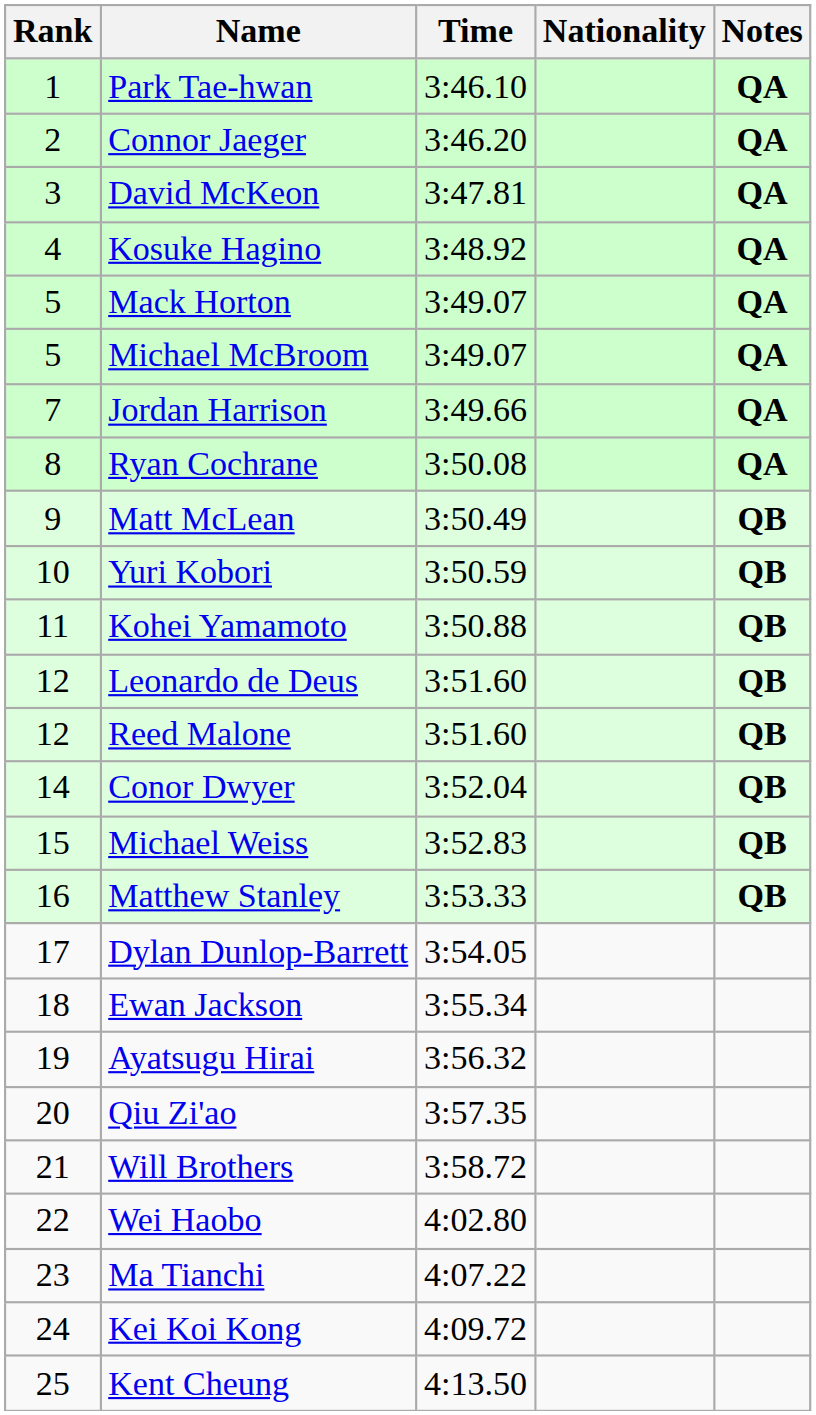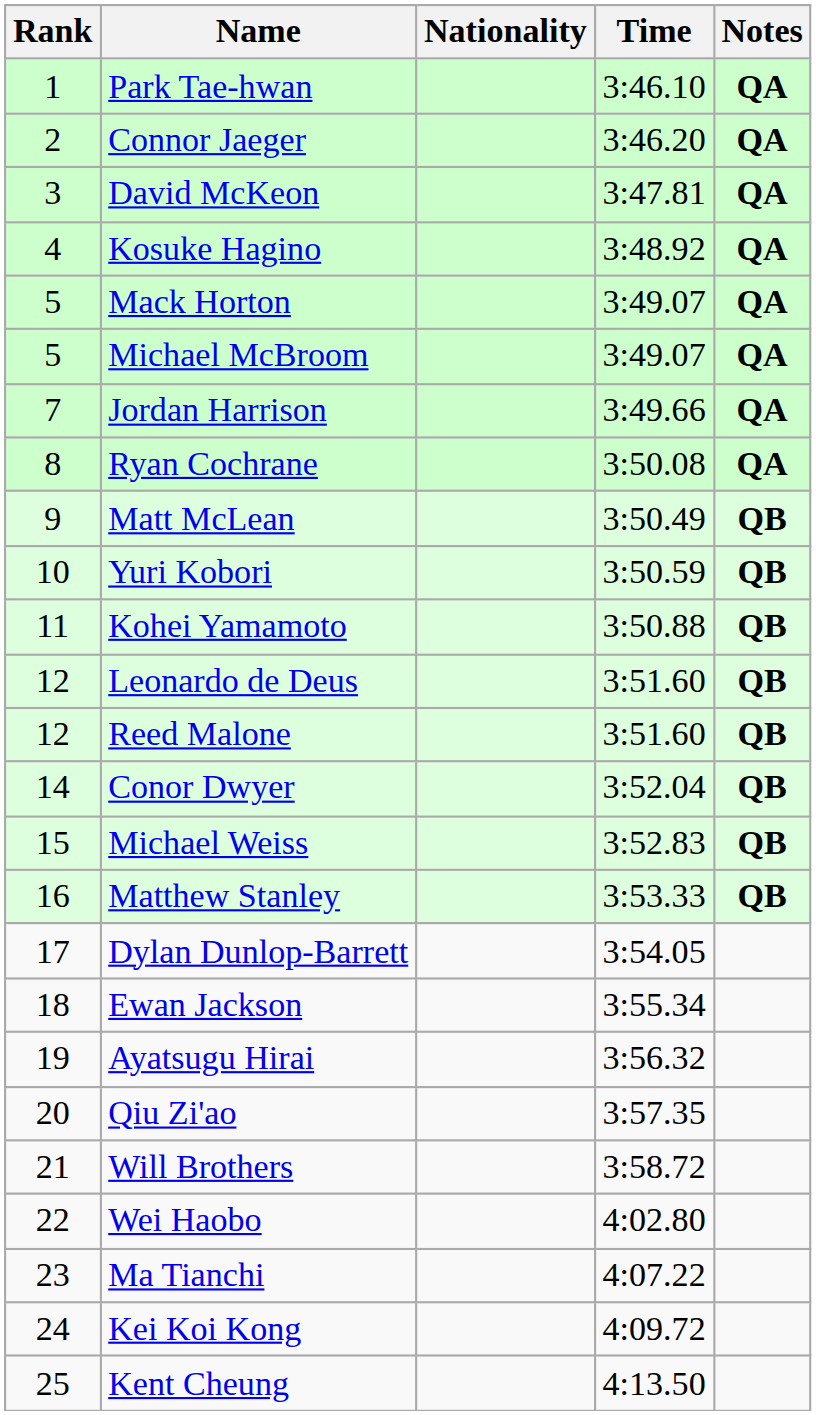columns swapped: Nationality <-> Time
